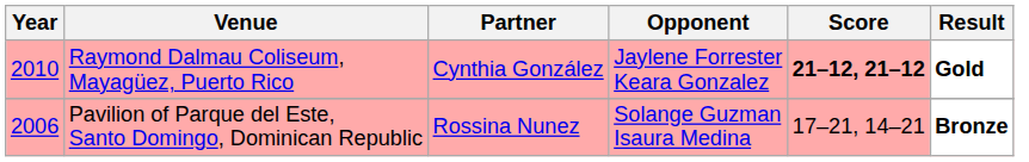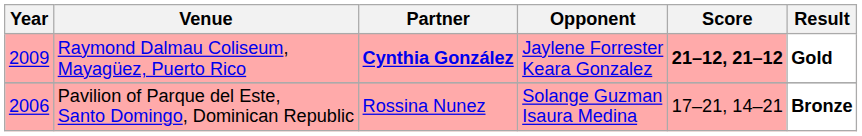Raymond Dalmau Coliseum, Mayagüez, Puerto Rico | Year: 2010 -> 2009
Raymond Dalmau Coliseum, Mayagüez, Puerto Rico | Partner: normal -> bold
